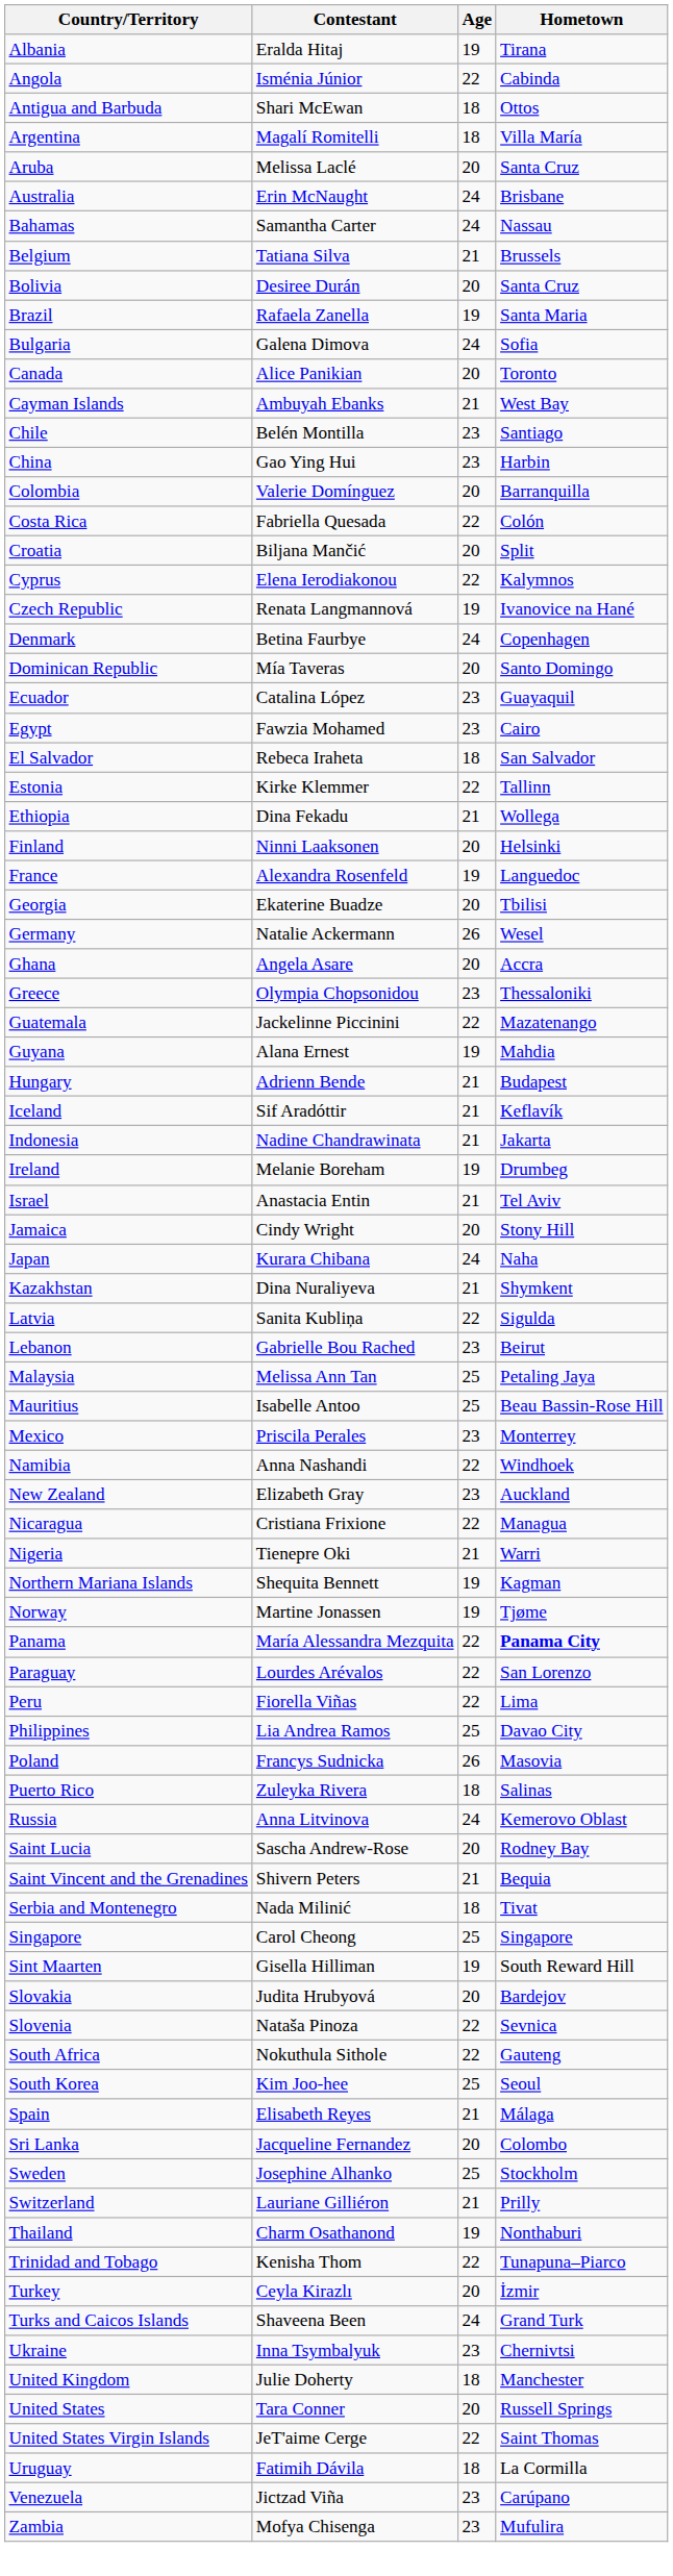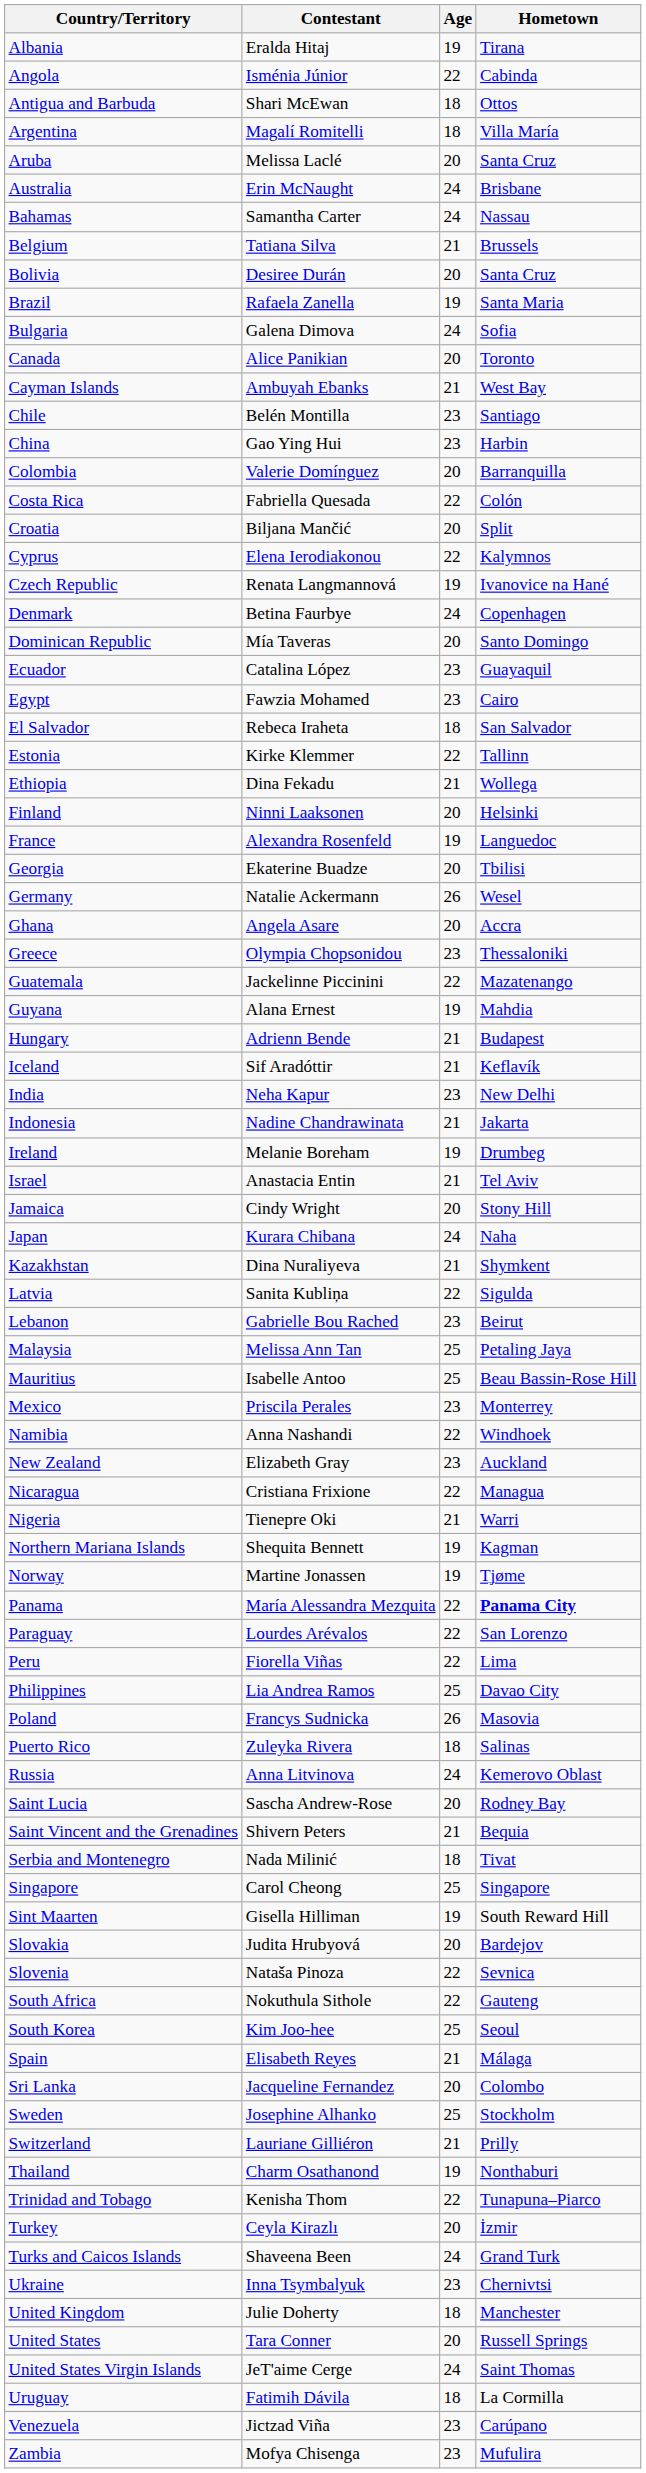+ row: India | Neha Kapur | 23 | New Delhi
United States Virgin Islands | Age: 22 -> 24
